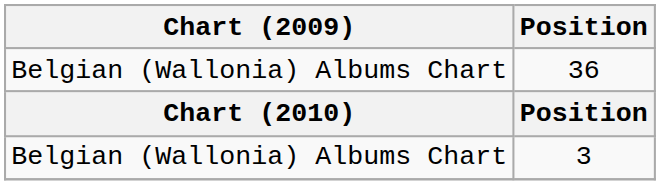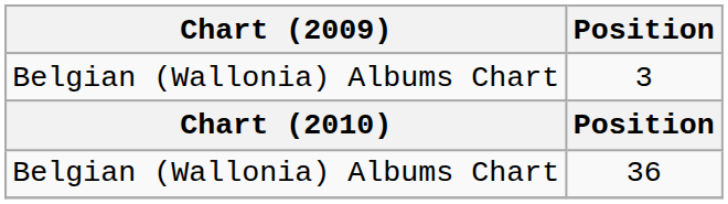rows swapped: 3 <-> 36
